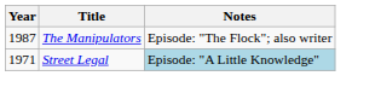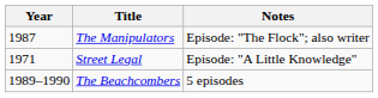Street Legal | Notes: lightblue background -> no background
+ row: 1989–1990 | The Beachcombers | 5 episodes
